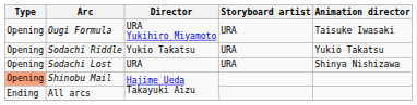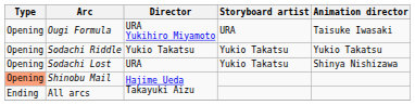Sodachi Riddle | Storyboard artist: URA -> Yukio Takatsu
Sodachi Lost | Storyboard artist: URA -> Yukio Takatsu
